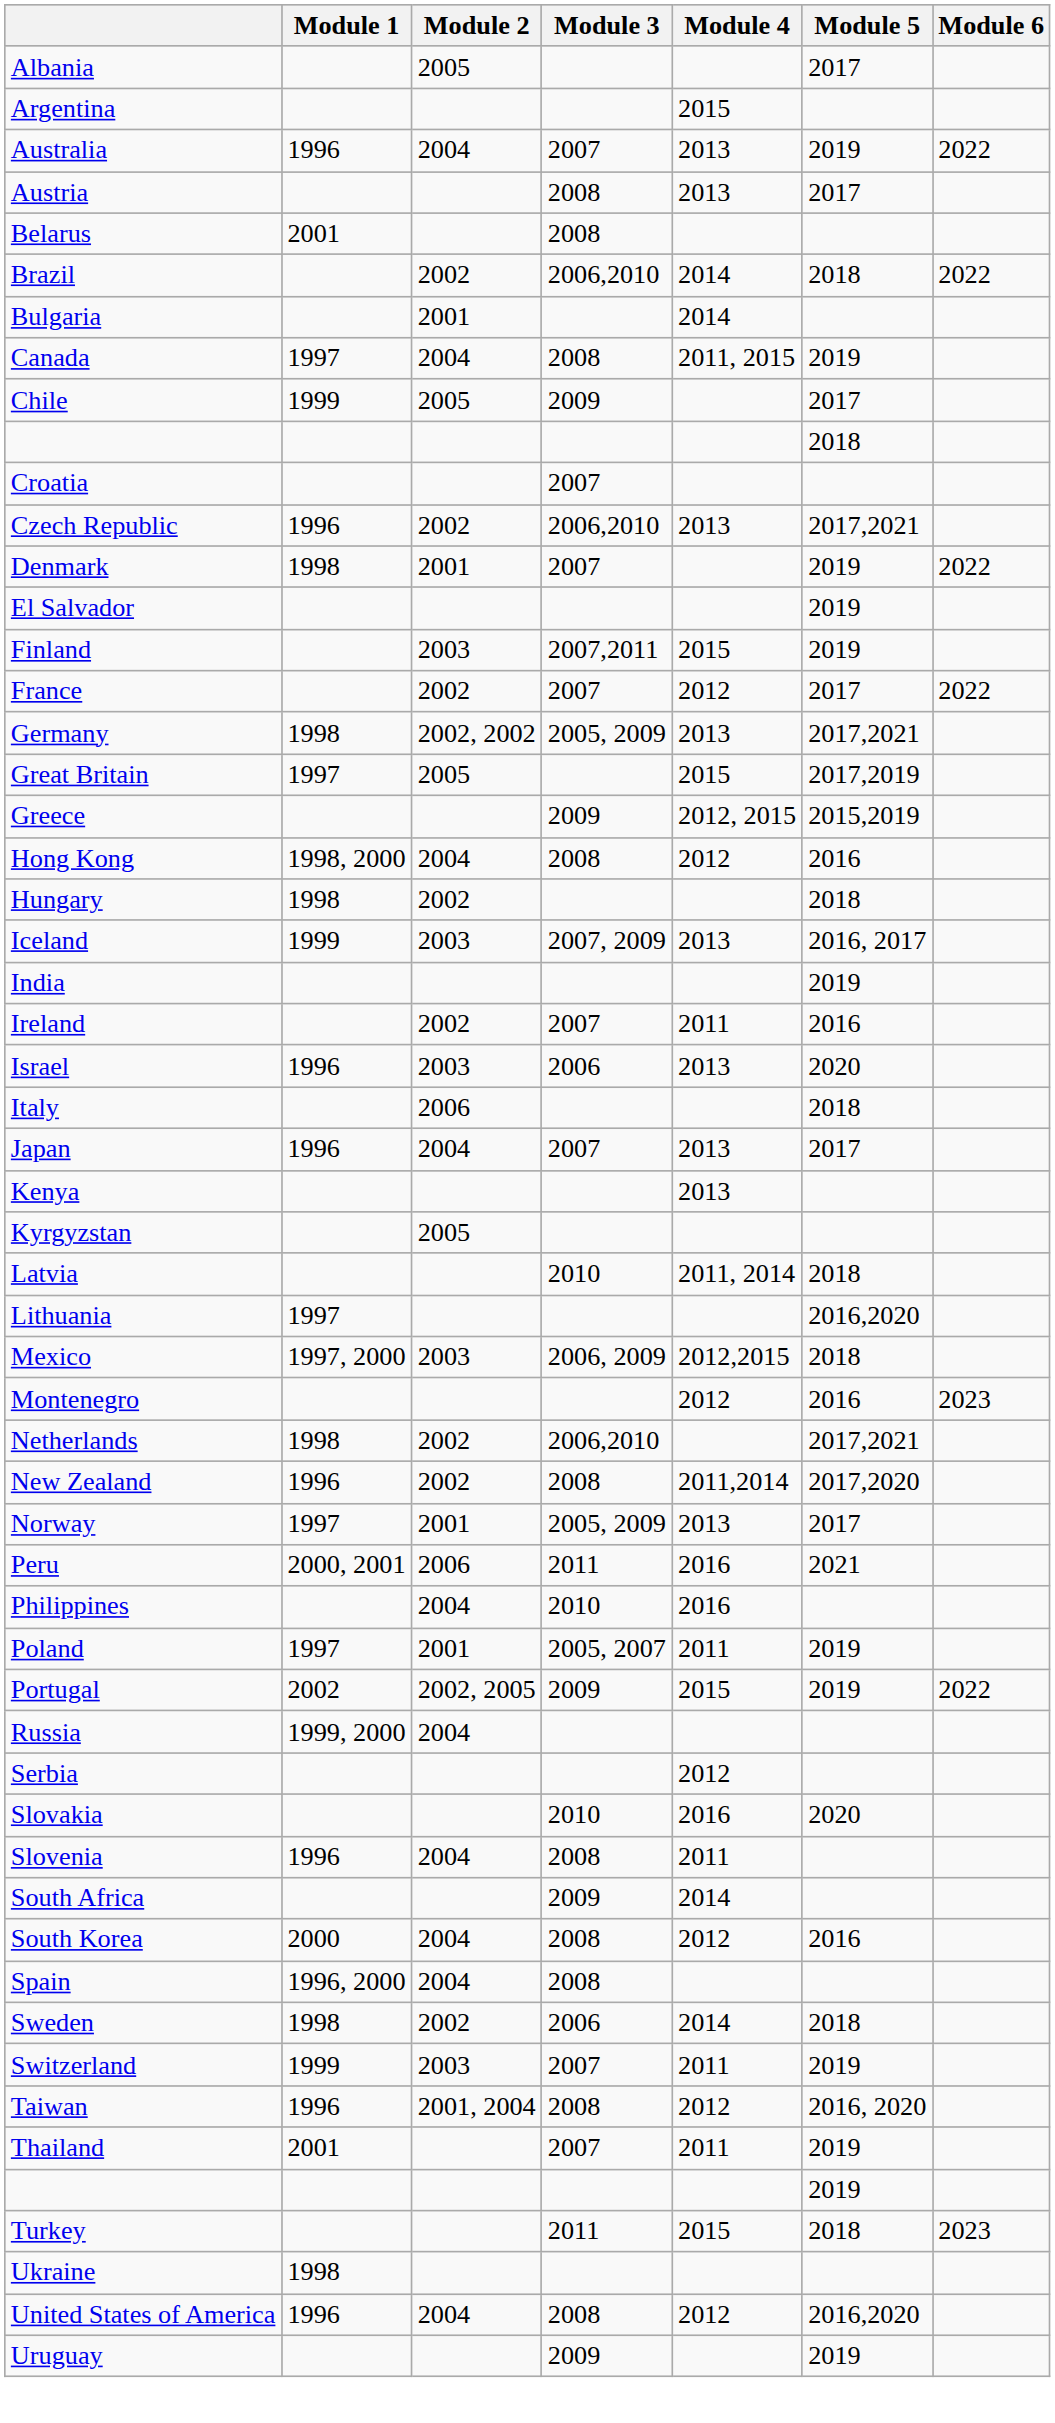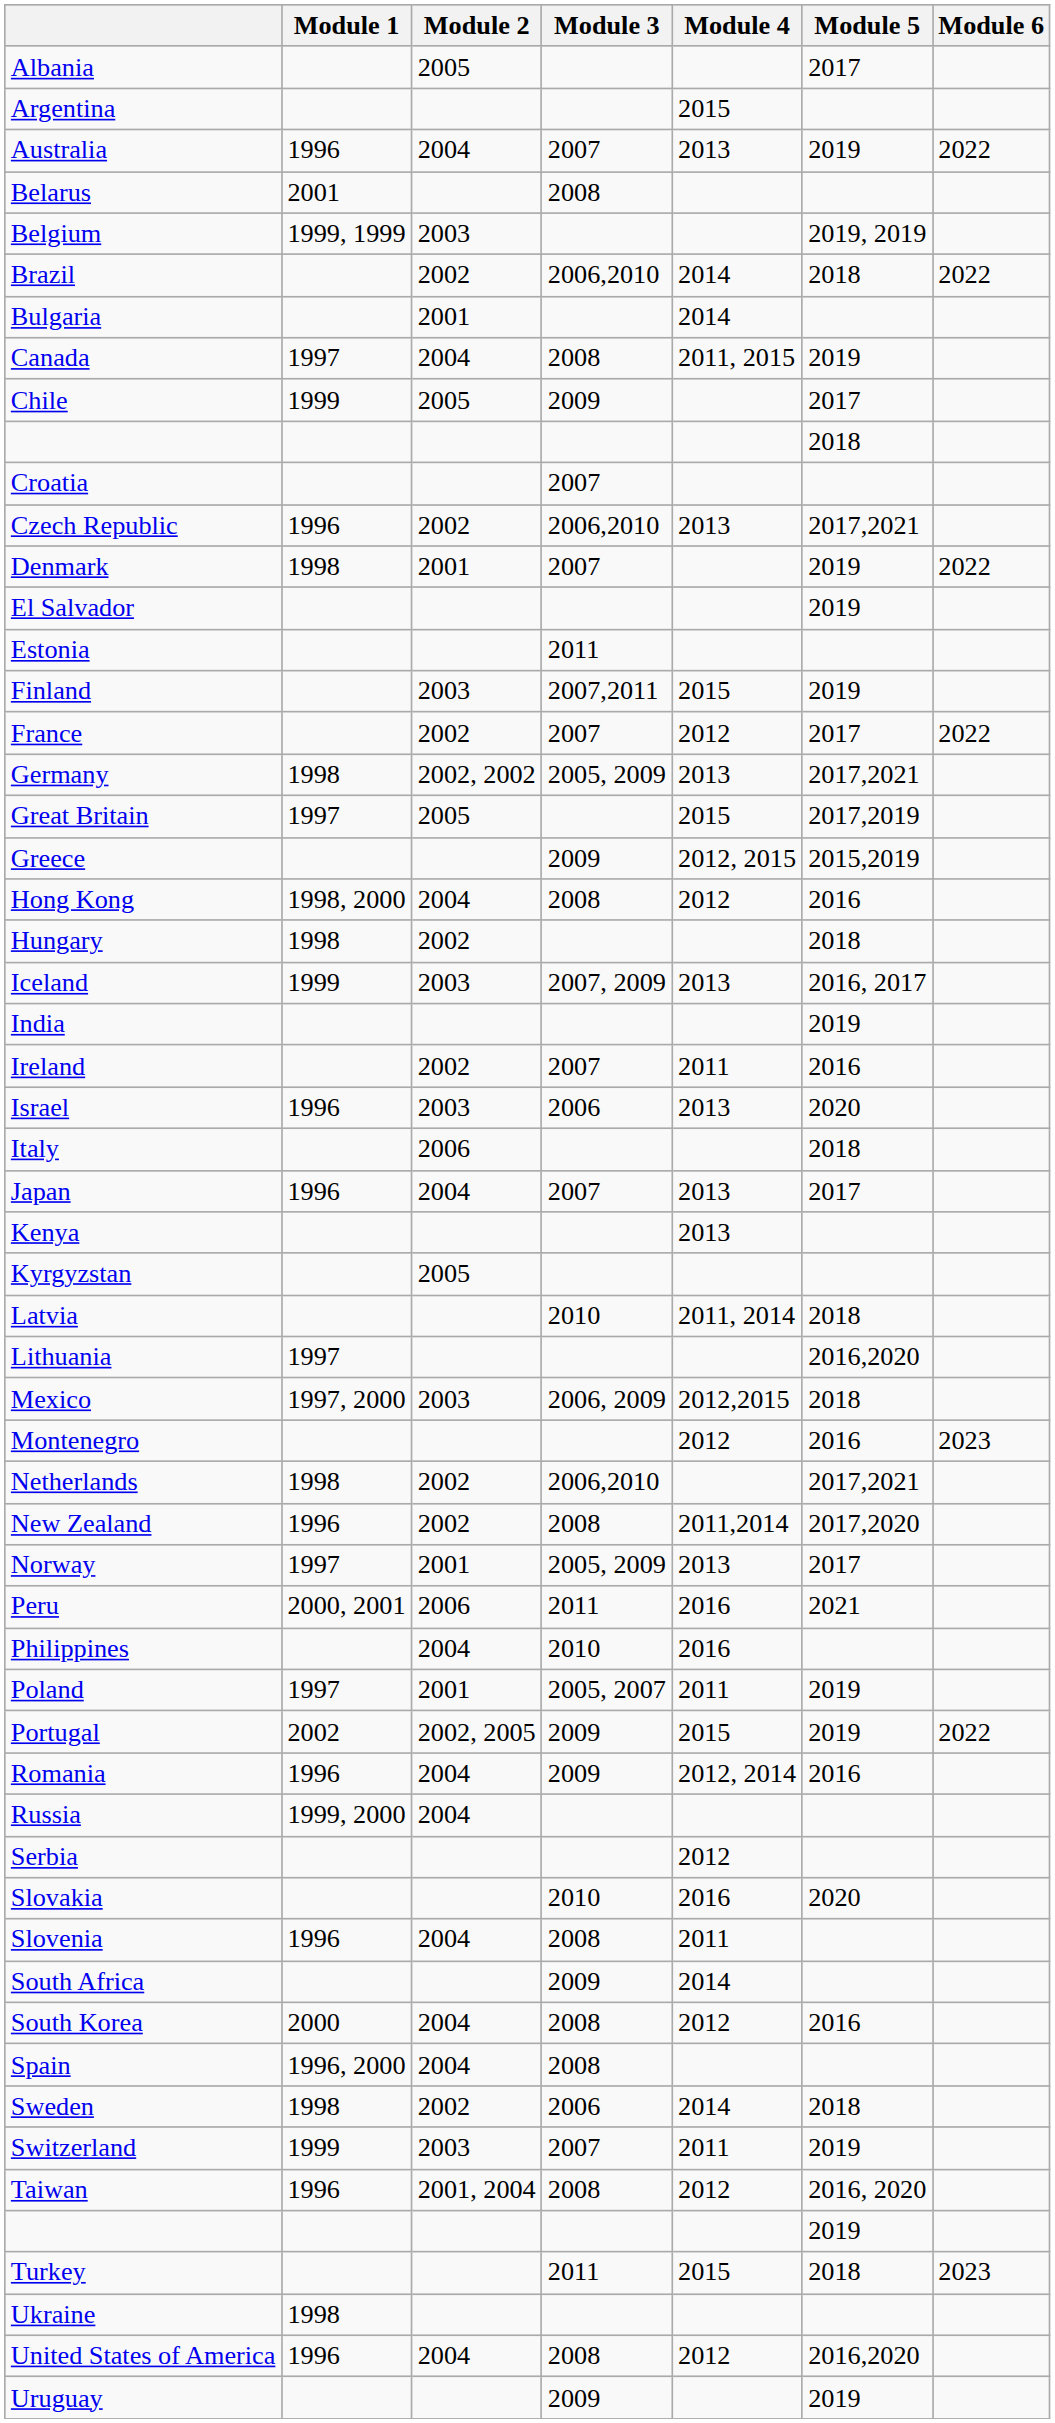- row: Austria | 2008 | 2013 | 2017
+ row: Belgium | 1999, 1999 | 2003 | 2019, 2019
+ row: Estonia | 2011
+ row: Romania | 1996 | 2004 | 2009 | 2012, 2014 | 2016
- row: Thailand | 2001 | 2007 | 2011 | 2019
